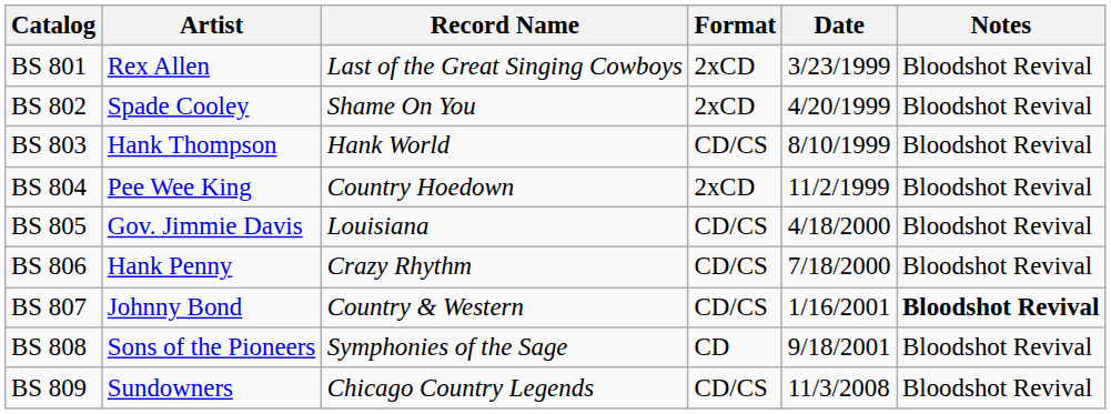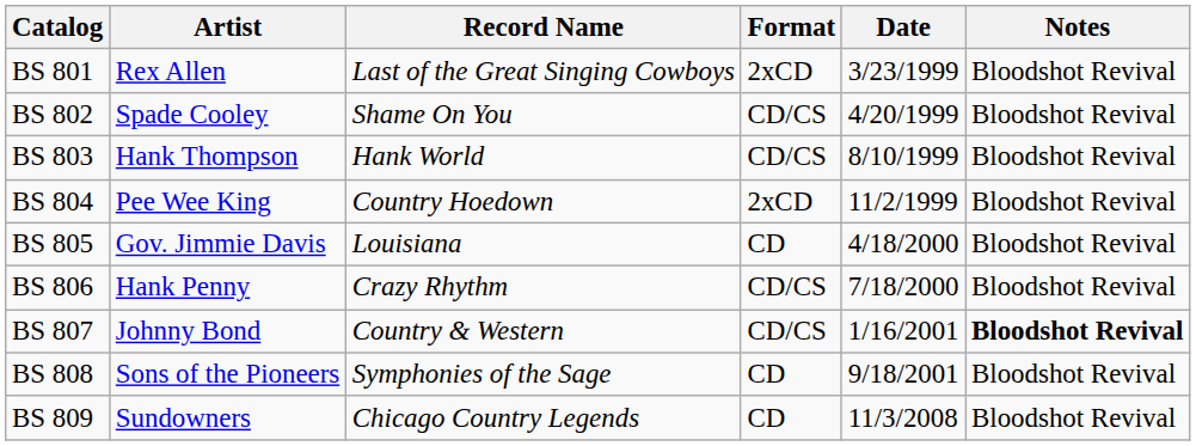BS 802 | Format: 2xCD -> CD/CS
BS 805 | Format: CD/CS -> CD
BS 809 | Format: CD/CS -> CD
